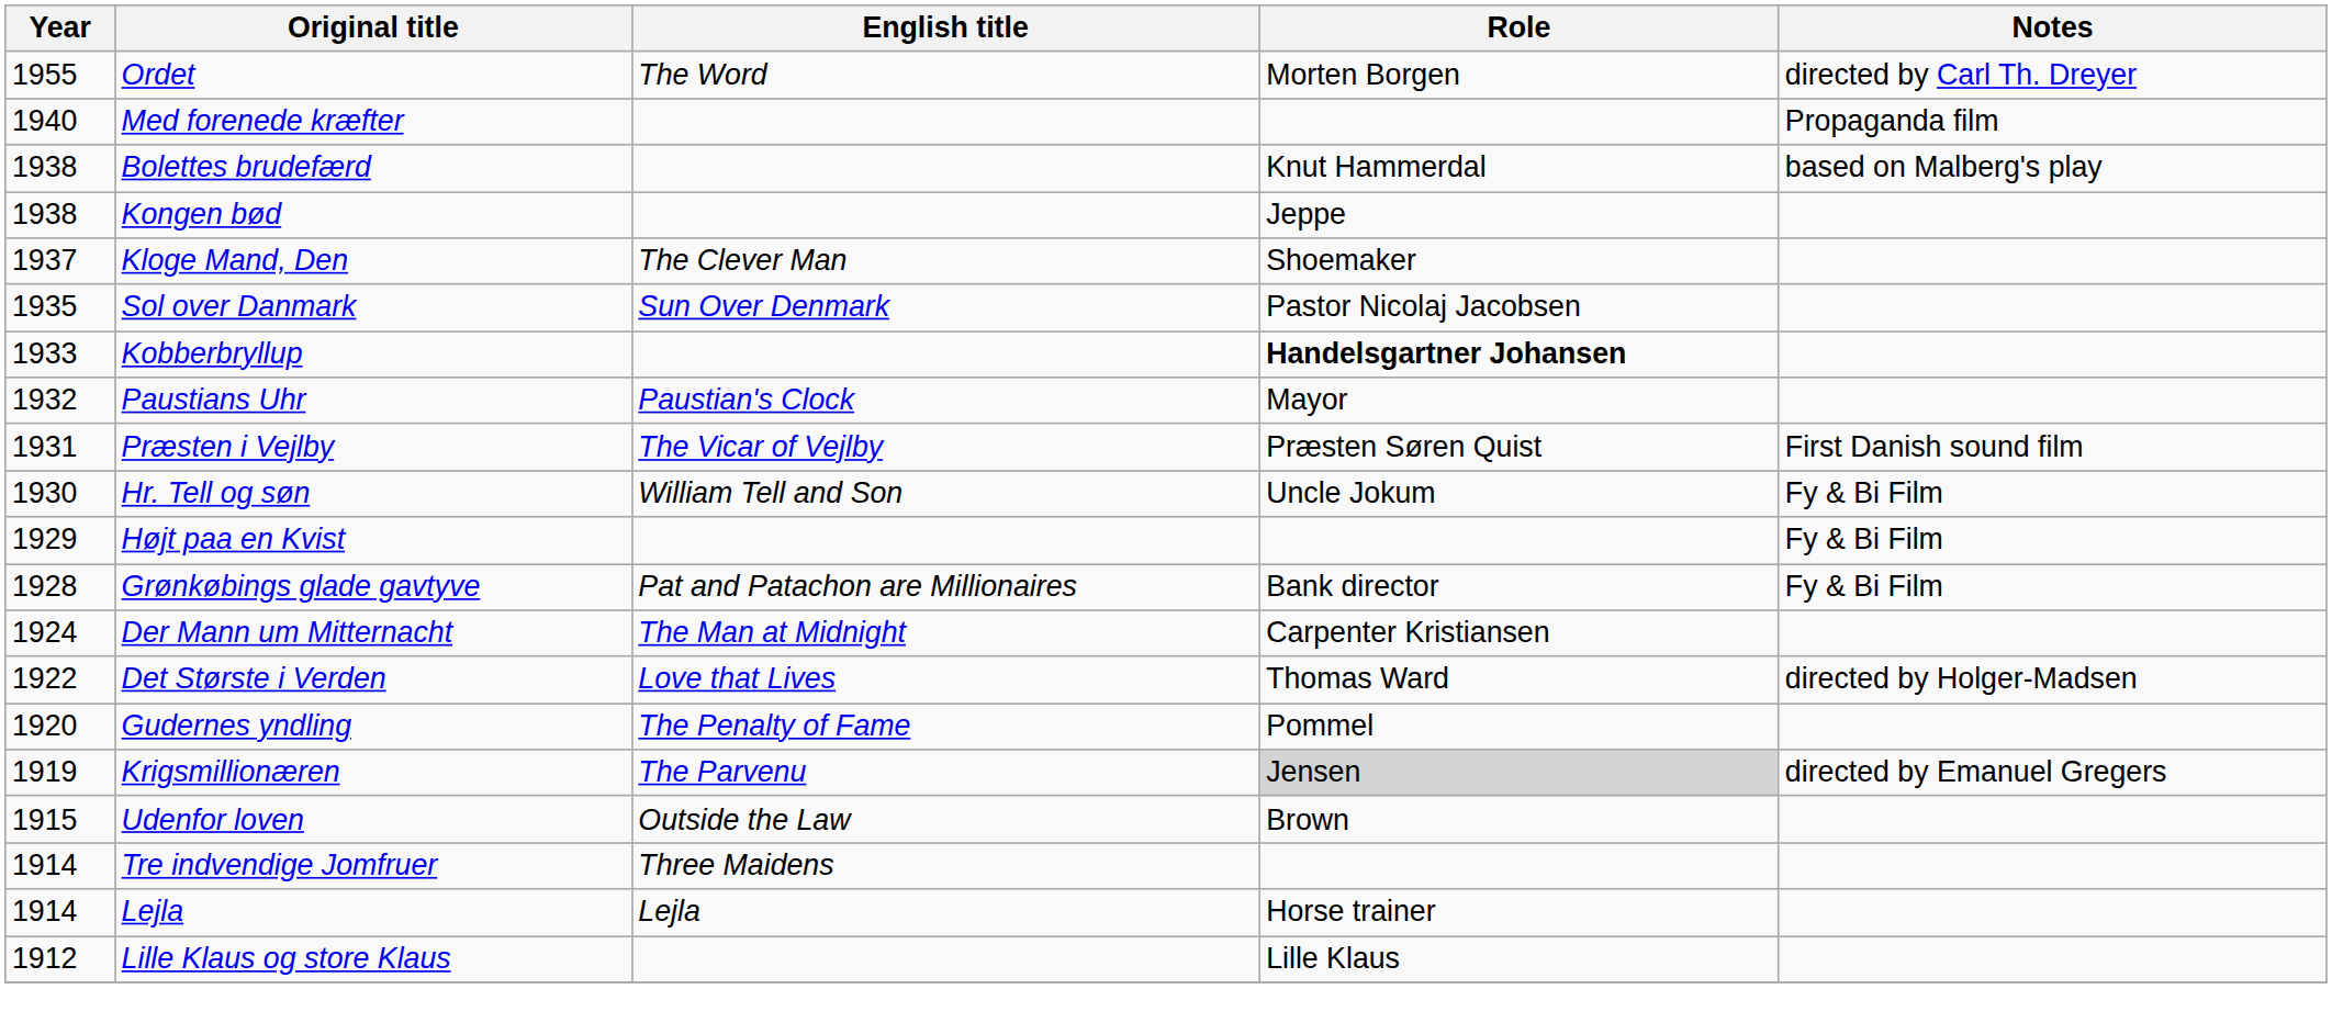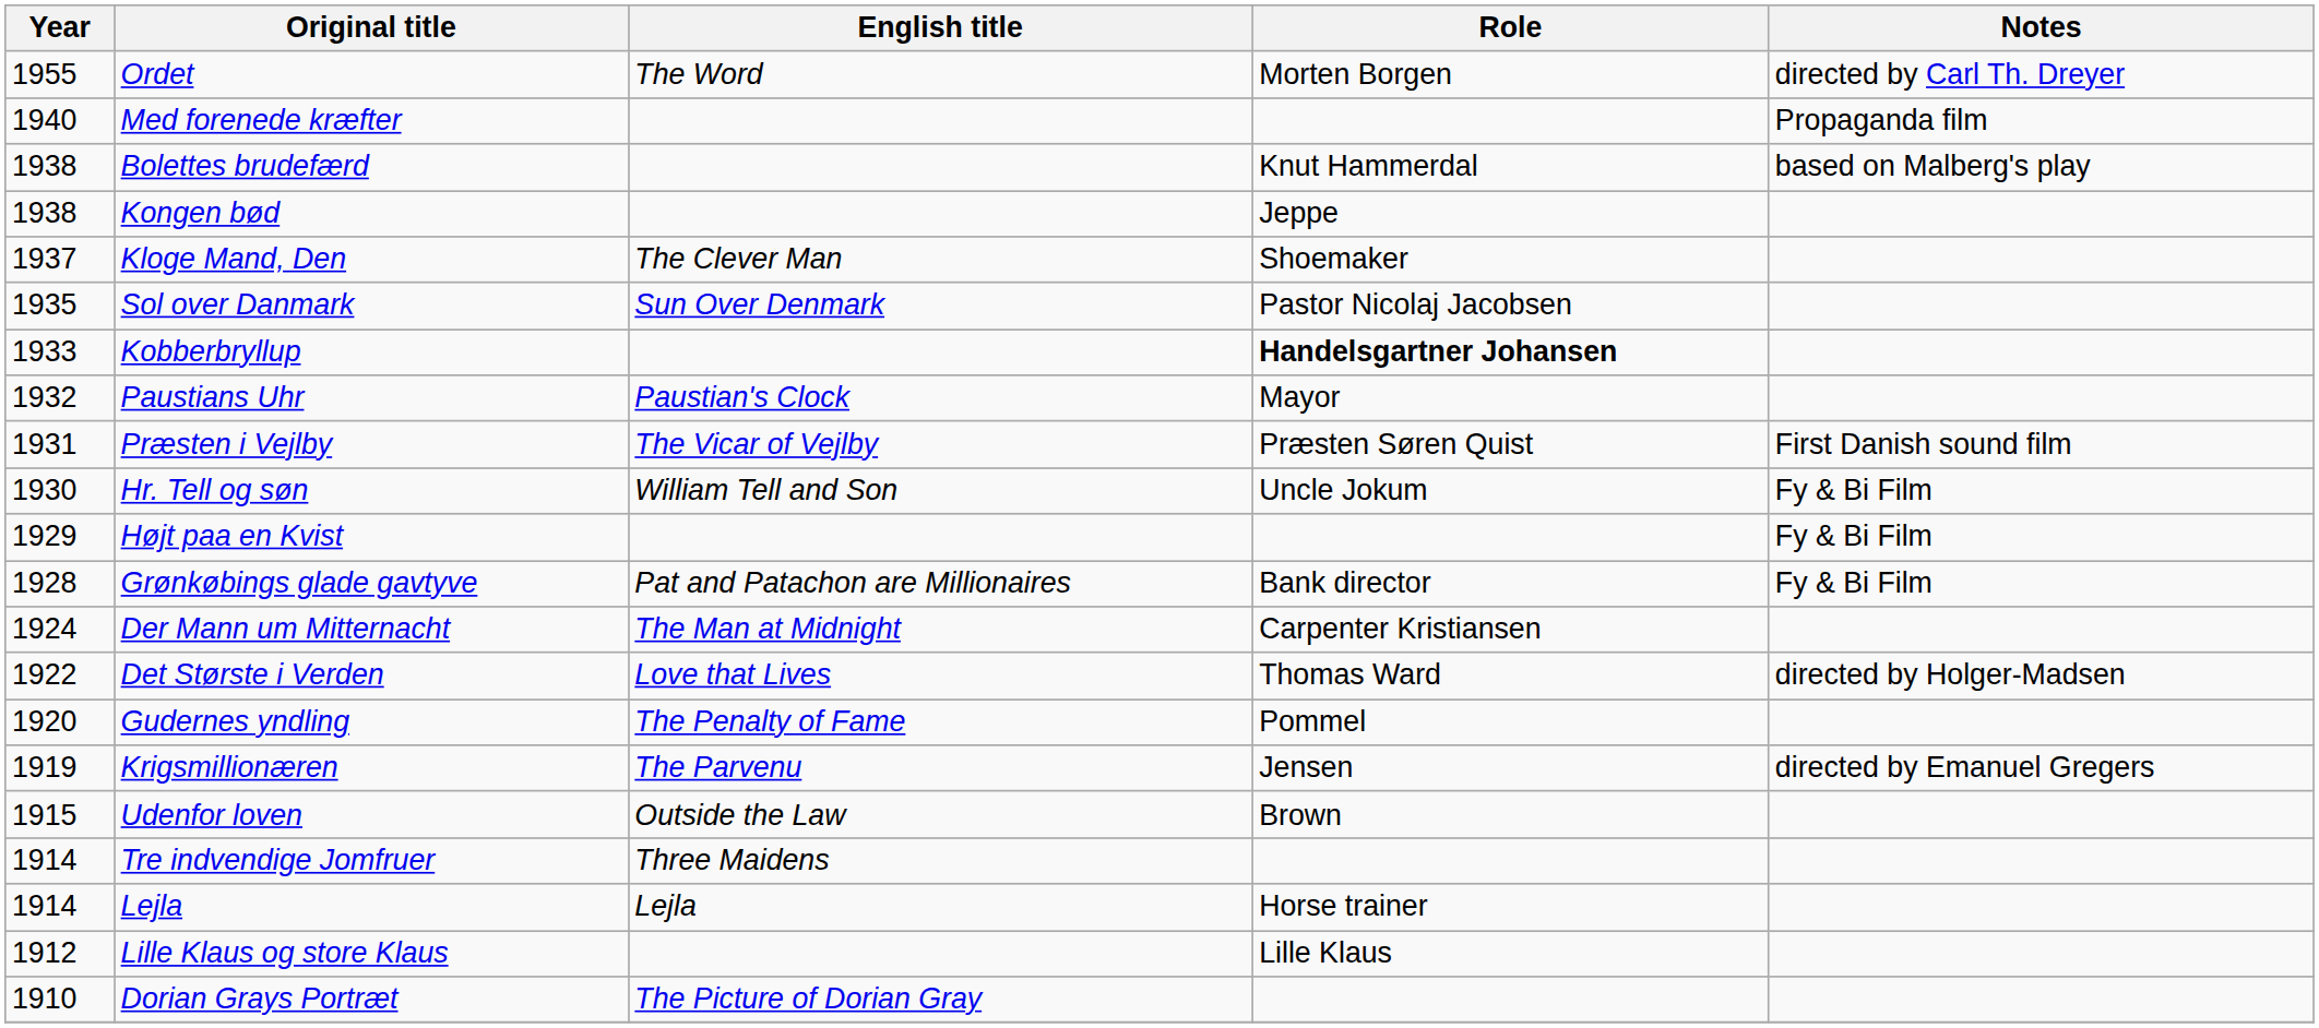Krigsmillionæren | Role: lightgrey background -> no background
+ row: 1910 | Dorian Grays Portræt | The Picture of Dorian Gray
